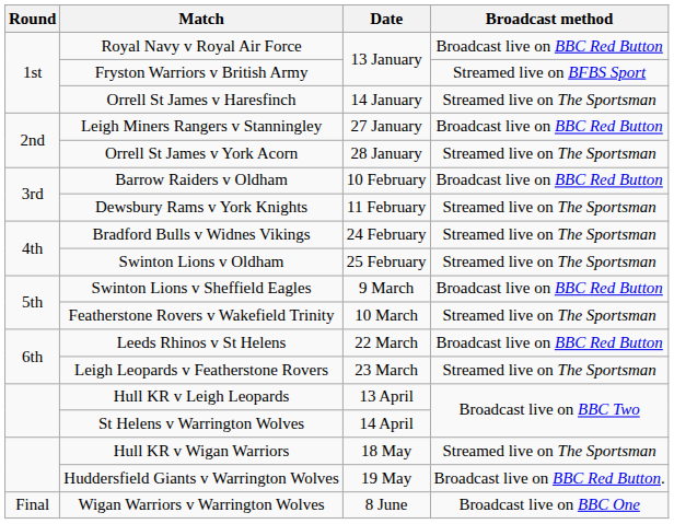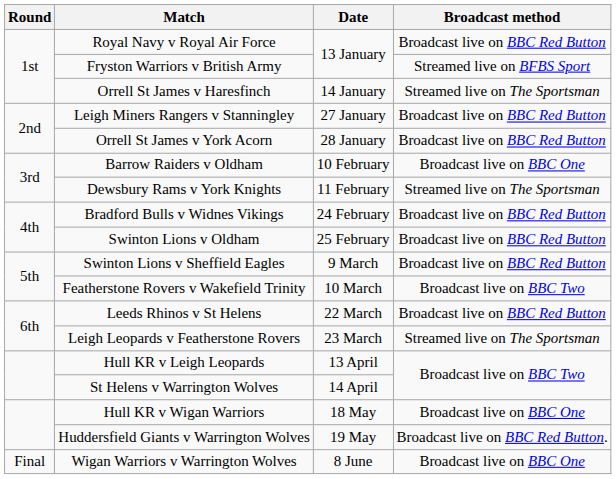Orrell St James v York Acorn | Broadcast method: Streamed live on The Sportsman -> Broadcast live on BBC Red Button
Barrow Raiders v Oldham | Broadcast method: Broadcast live on BBC Red Button -> Broadcast live on BBC One
Bradford Bulls v Widnes Vikings | Broadcast method: Streamed live on The Sportsman -> Broadcast live on BBC Red Button
Swinton Lions v Oldham | Broadcast method: Streamed live on The Sportsman -> Broadcast live on BBC Red Button
Featherstone Rovers v Wakefield Trinity | Broadcast method: Streamed live on The Sportsman -> Broadcast live on BBC Two
Hull KR v Wigan Warriors | Broadcast method: Streamed live on The Sportsman -> Broadcast live on BBC One
